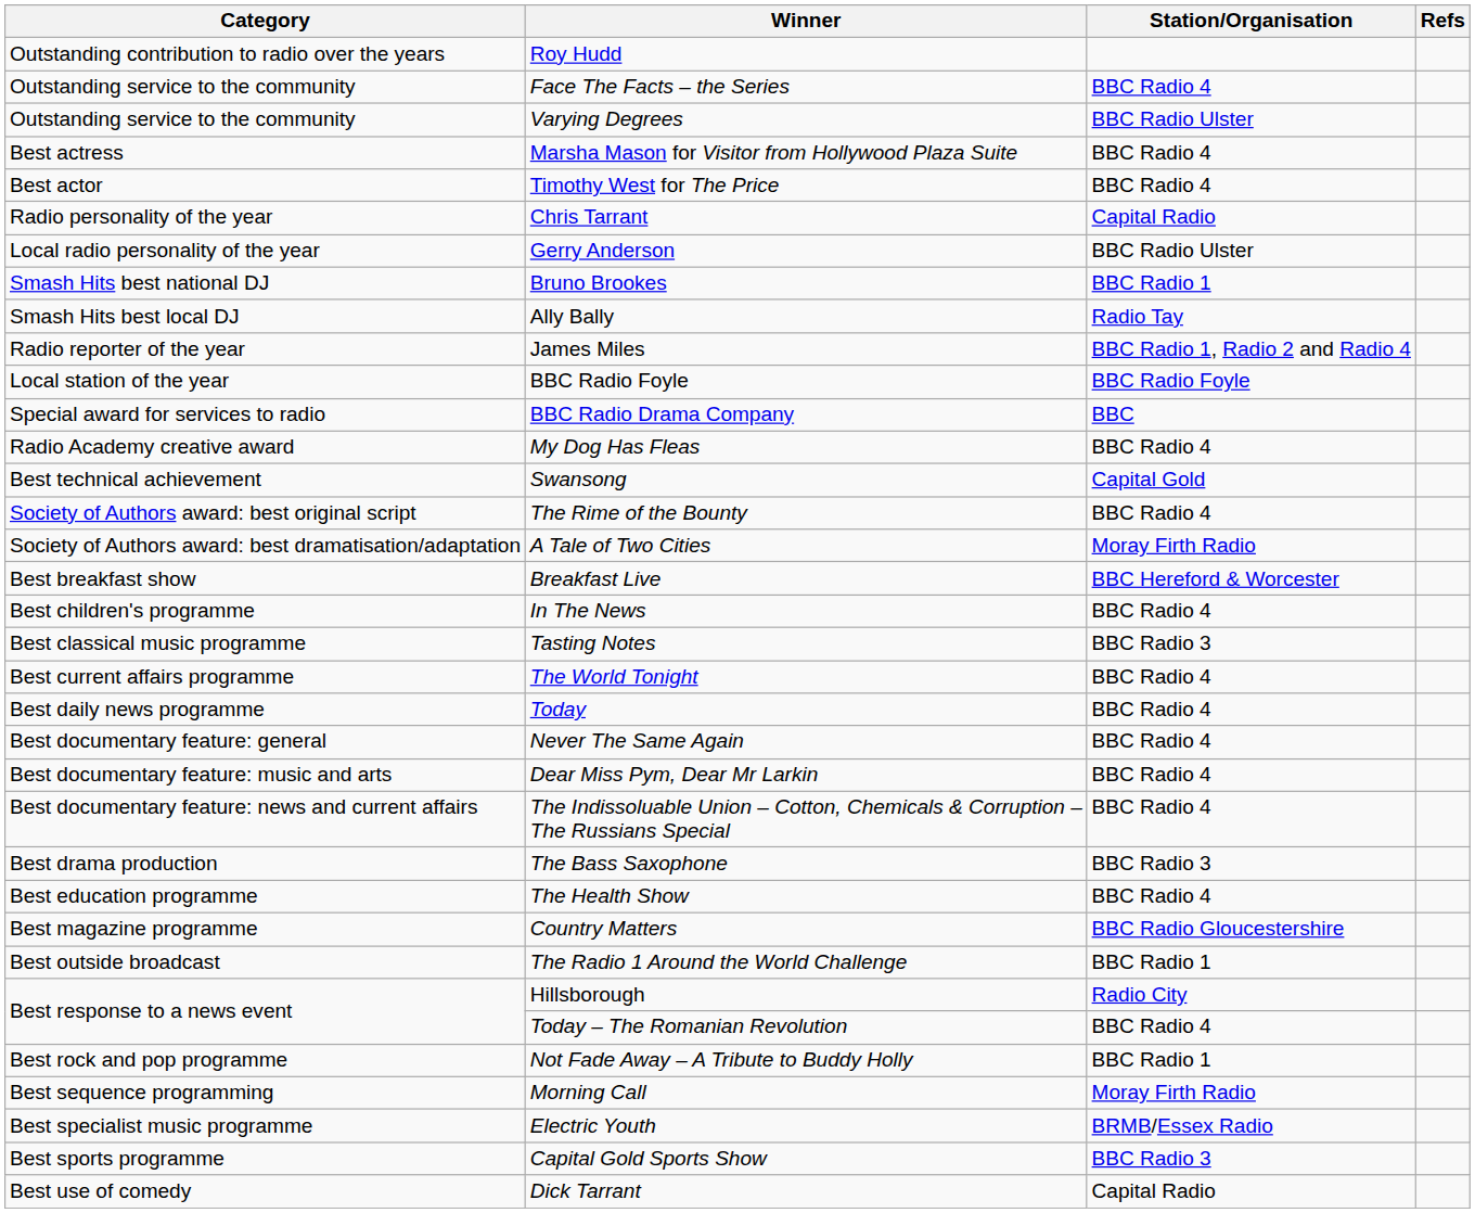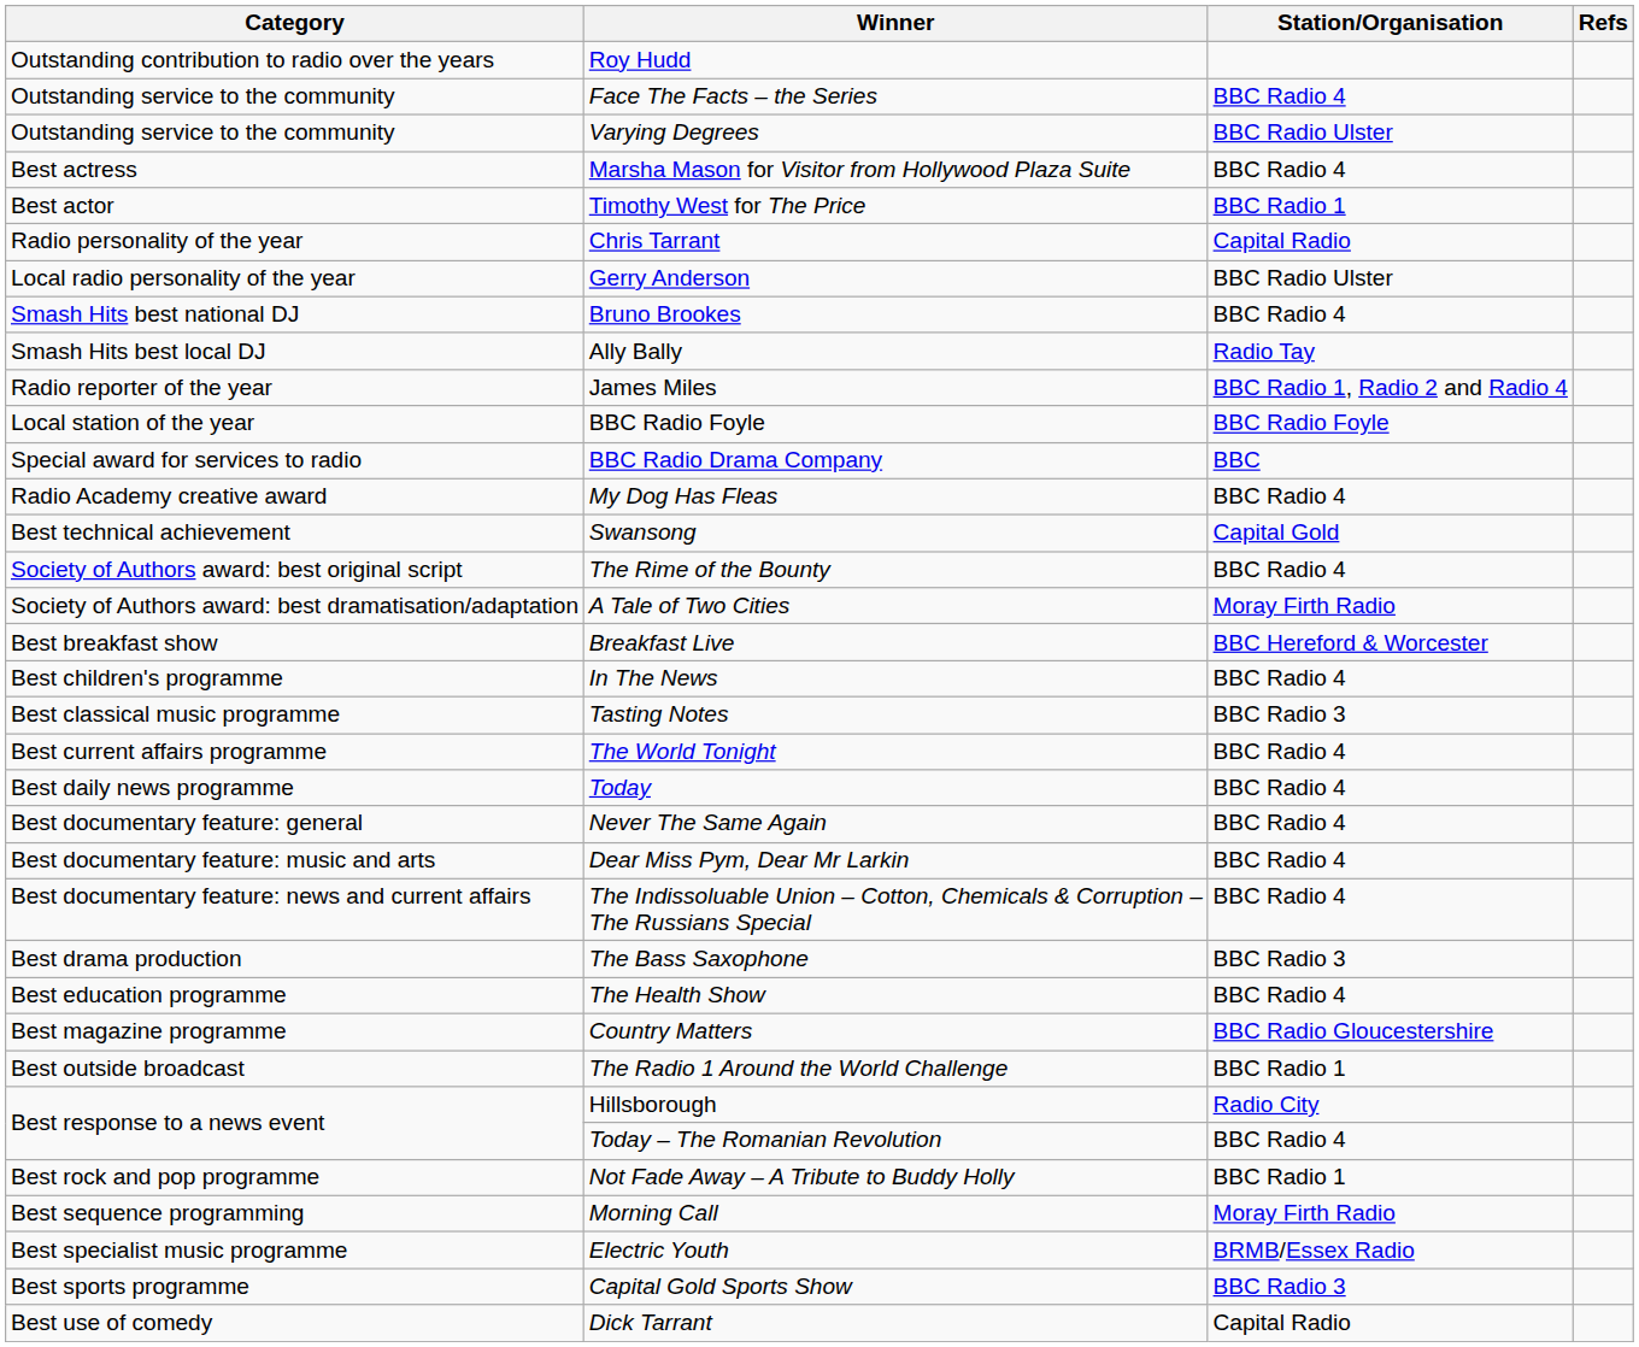Timothy West for The Price | Station/Organisation: BBC Radio 4 -> BBC Radio 1
Bruno Brookes | Station/Organisation: BBC Radio 1 -> BBC Radio 4
